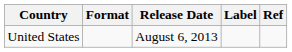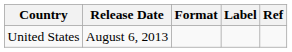columns swapped: Release Date <-> Format
